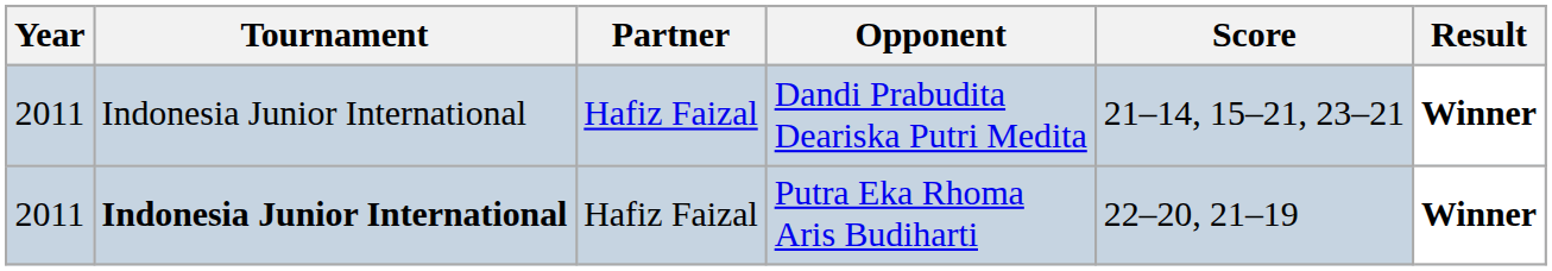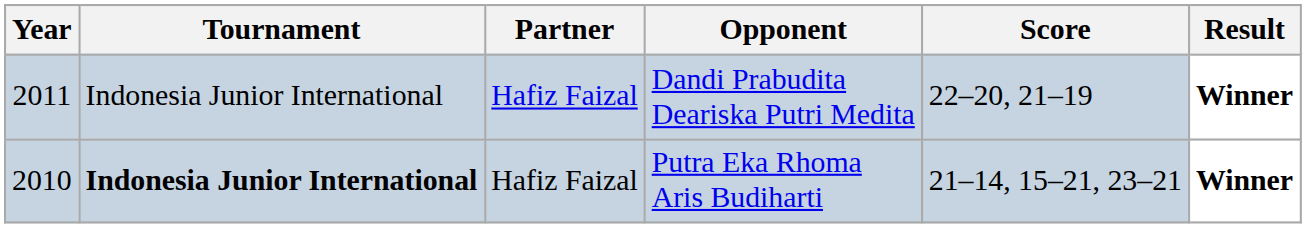Dandi Prabudita Deariska Putri Medita | Score: 21–14, 15–21, 23–21 -> 22–20, 21–19
Putra Eka Rhoma Aris Budiharti | Year: 2011 -> 2010
Putra Eka Rhoma Aris Budiharti | Score: 22–20, 21–19 -> 21–14, 15–21, 23–21
